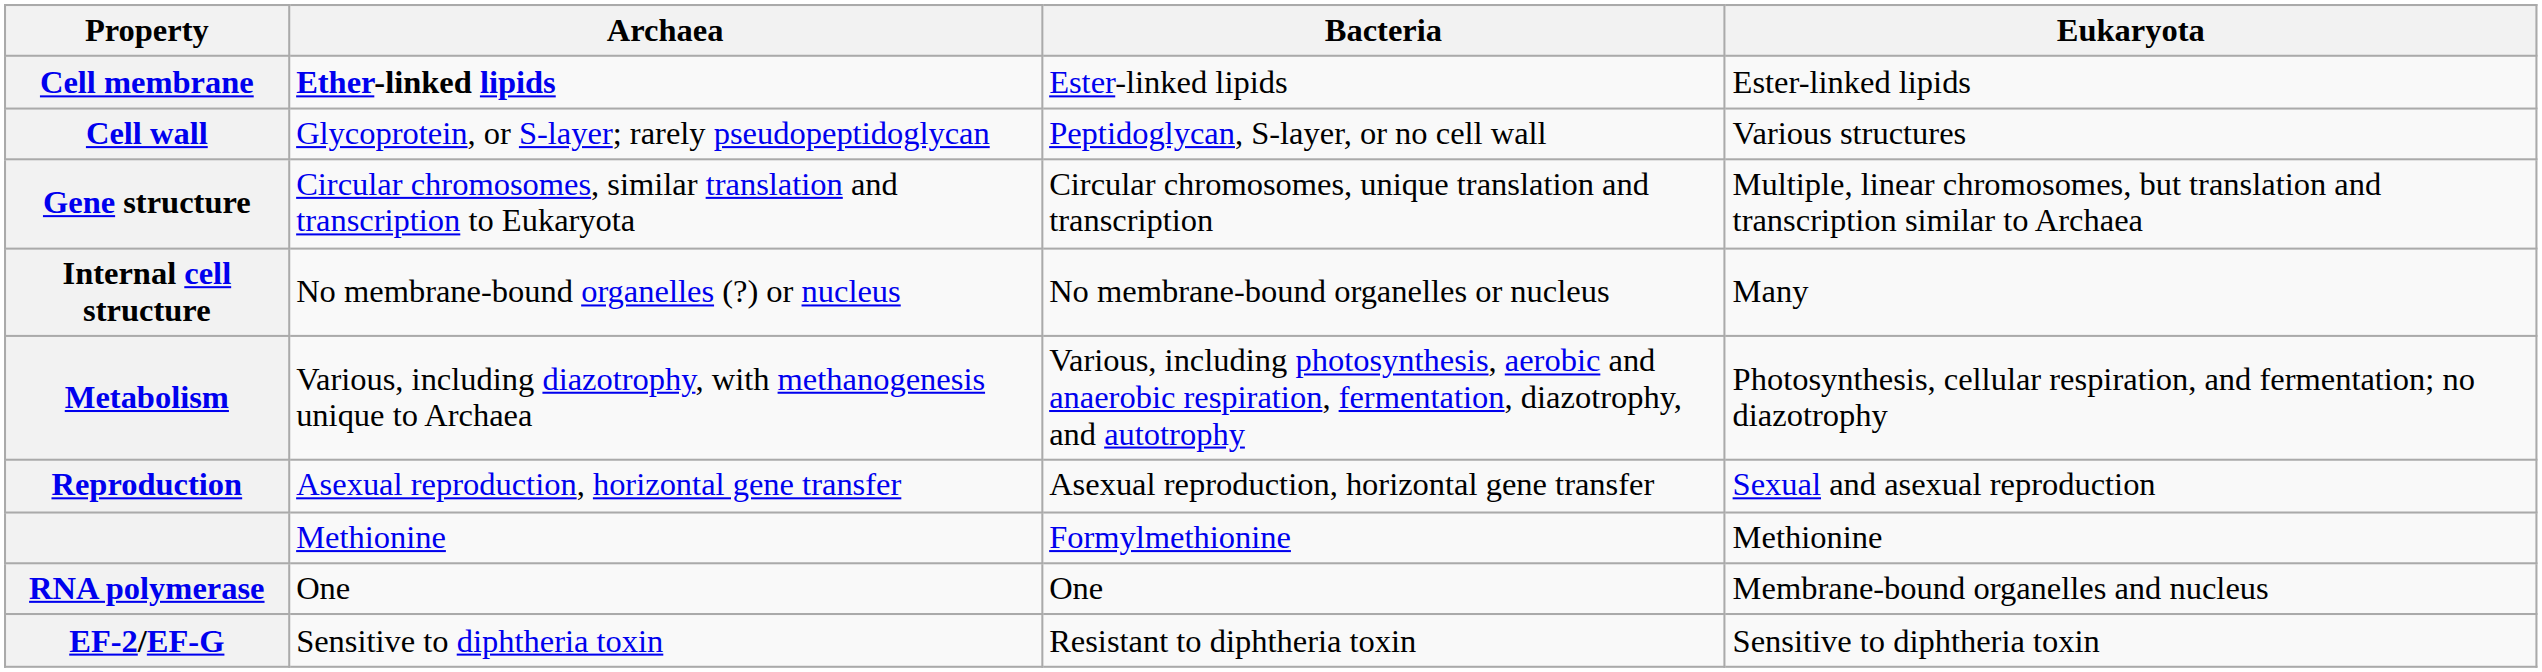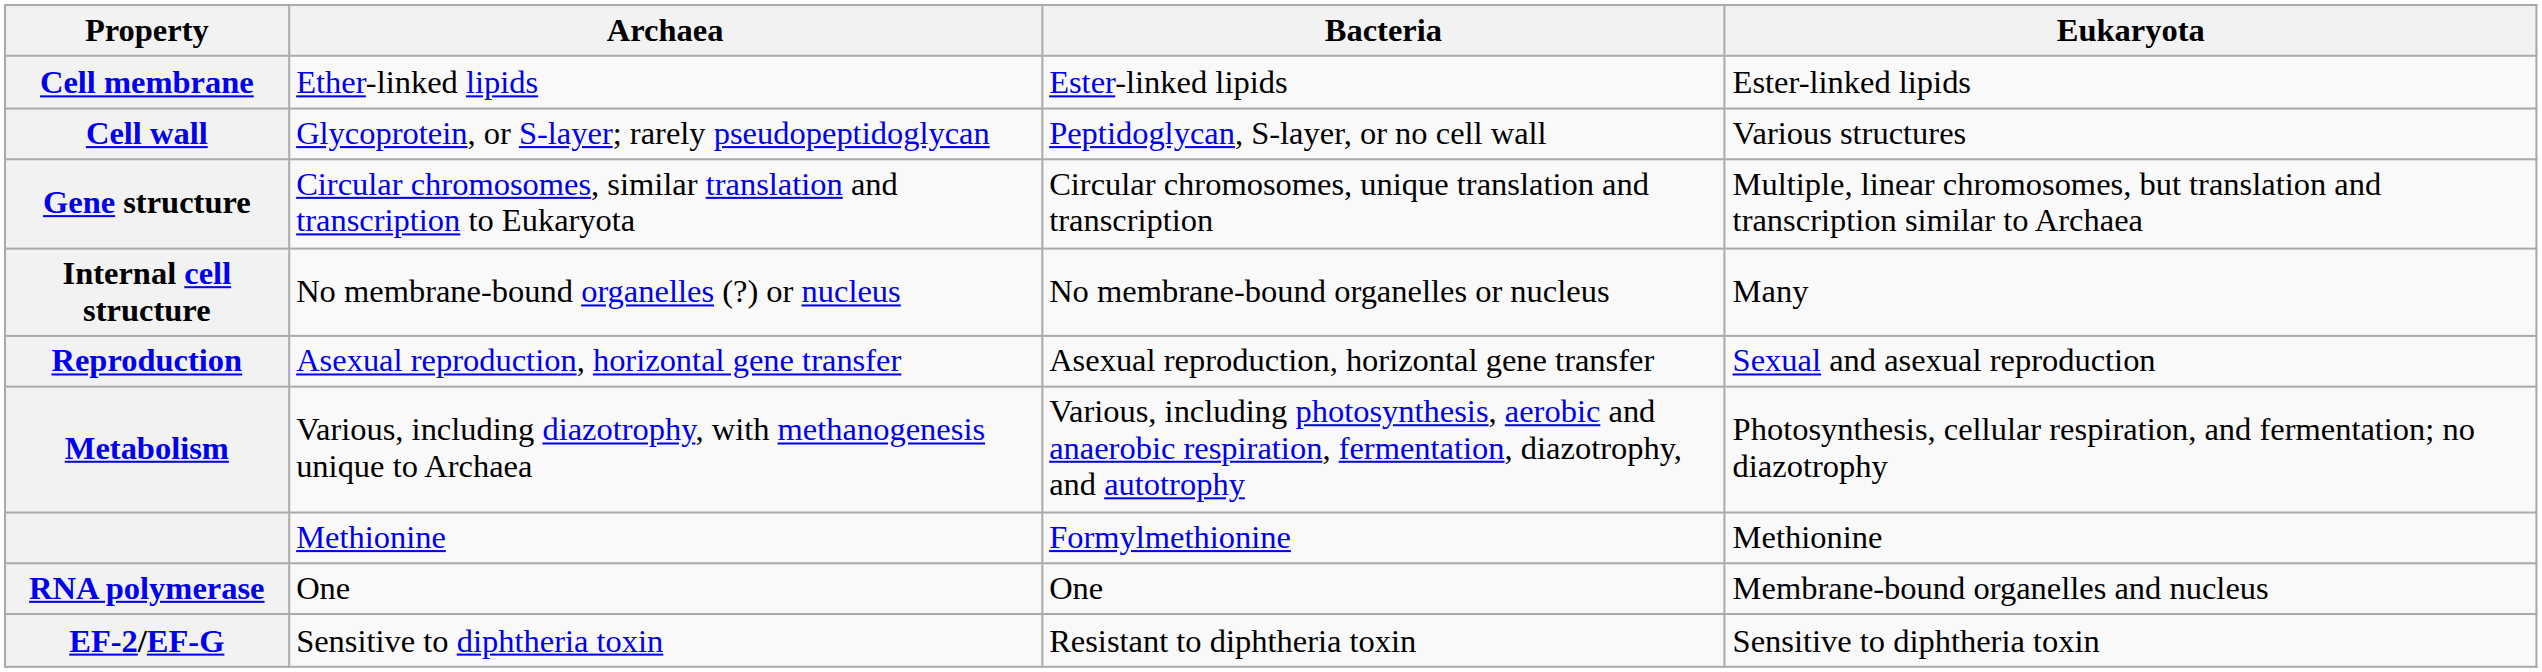Cell membrane | Archaea: bold -> normal
rows swapped: Metabolism <-> Reproduction
